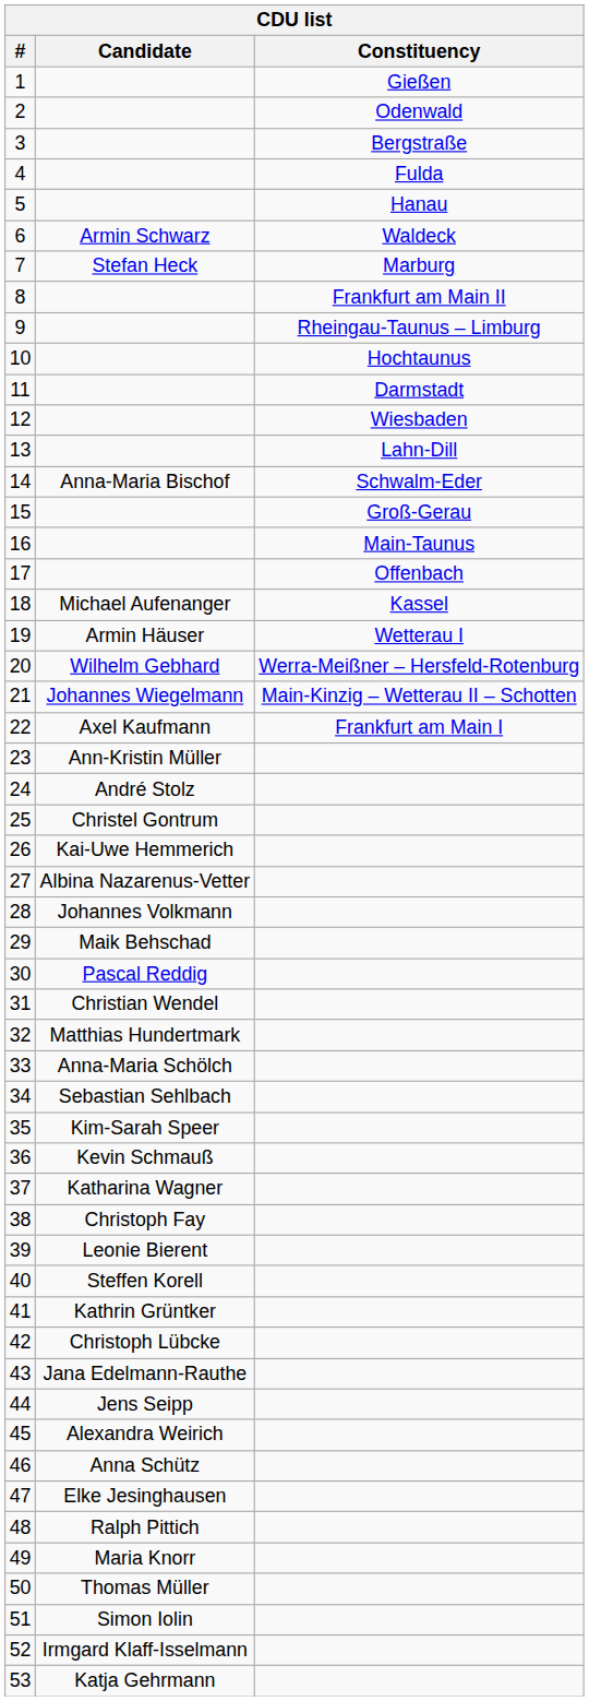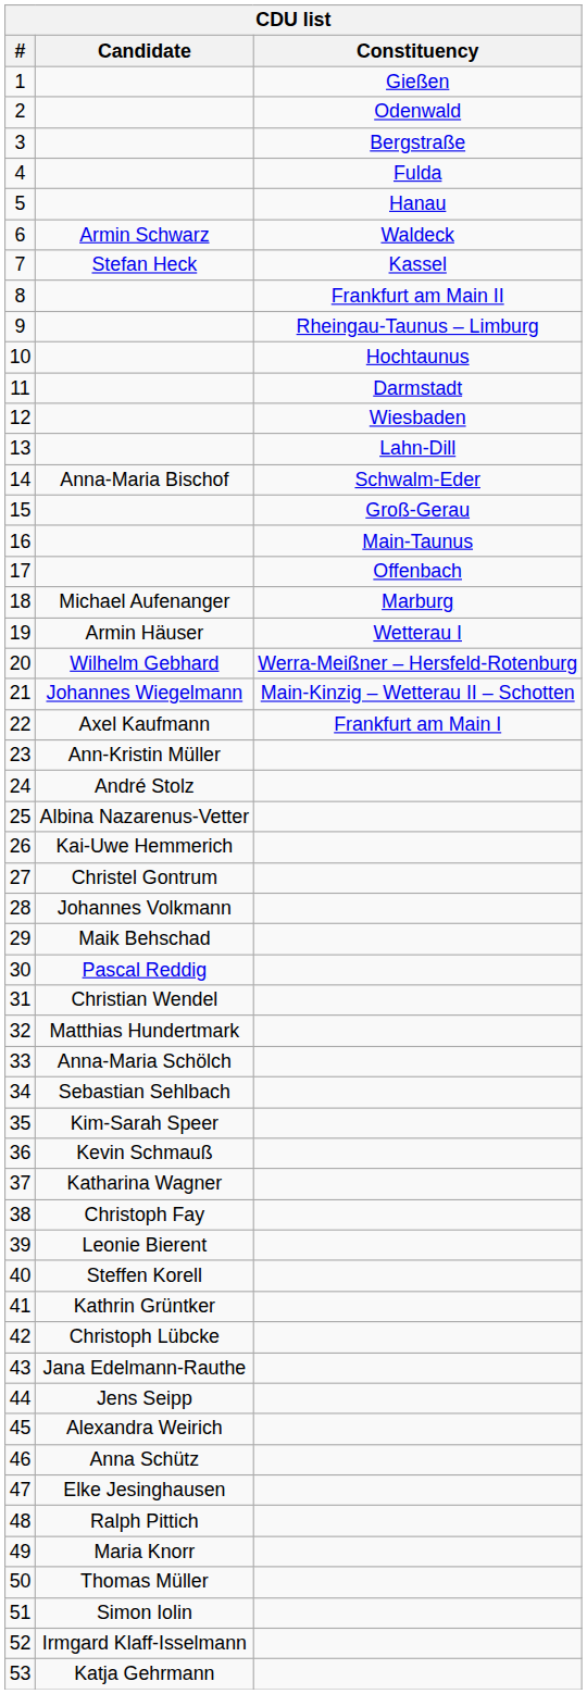7 | Constituency: Marburg -> Kassel
18 | Constituency: Kassel -> Marburg
25 | Candidate: Christel Gontrum -> Albina Nazarenus-Vetter
27 | Candidate: Albina Nazarenus-Vetter -> Christel Gontrum
